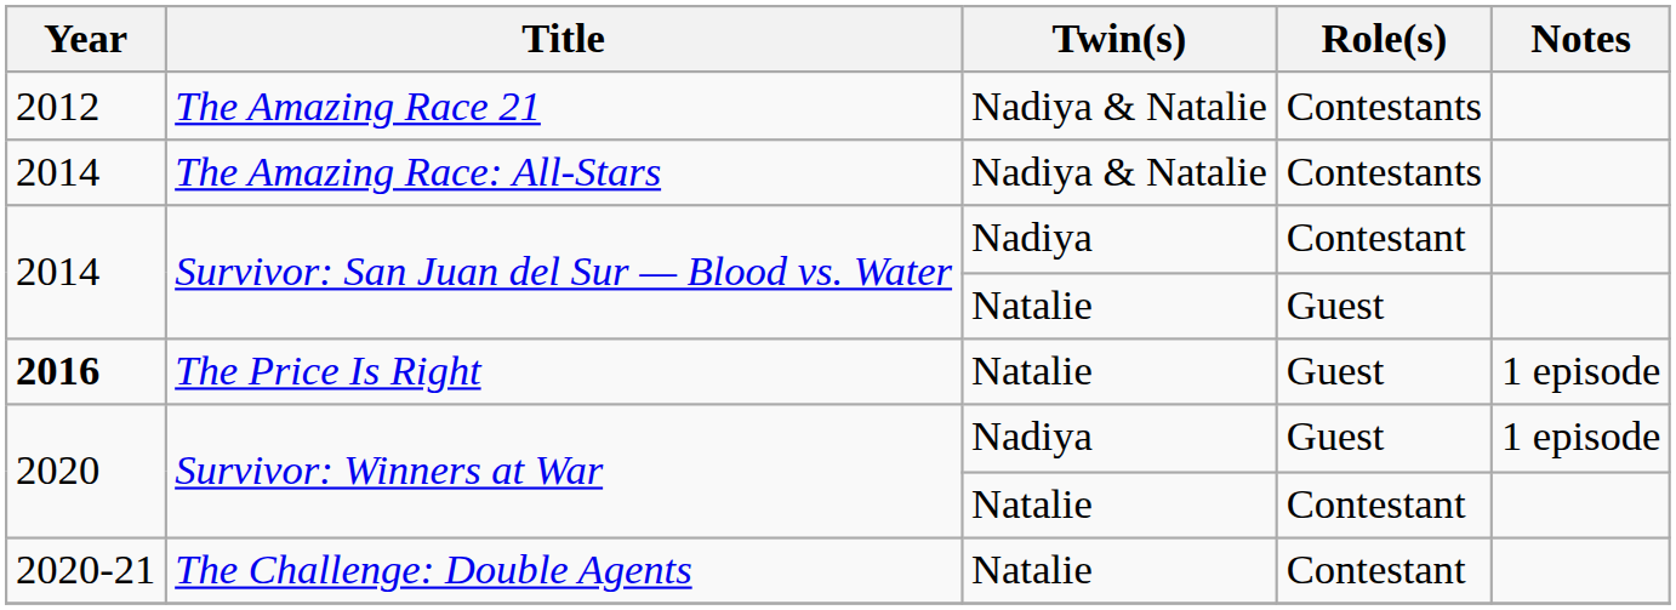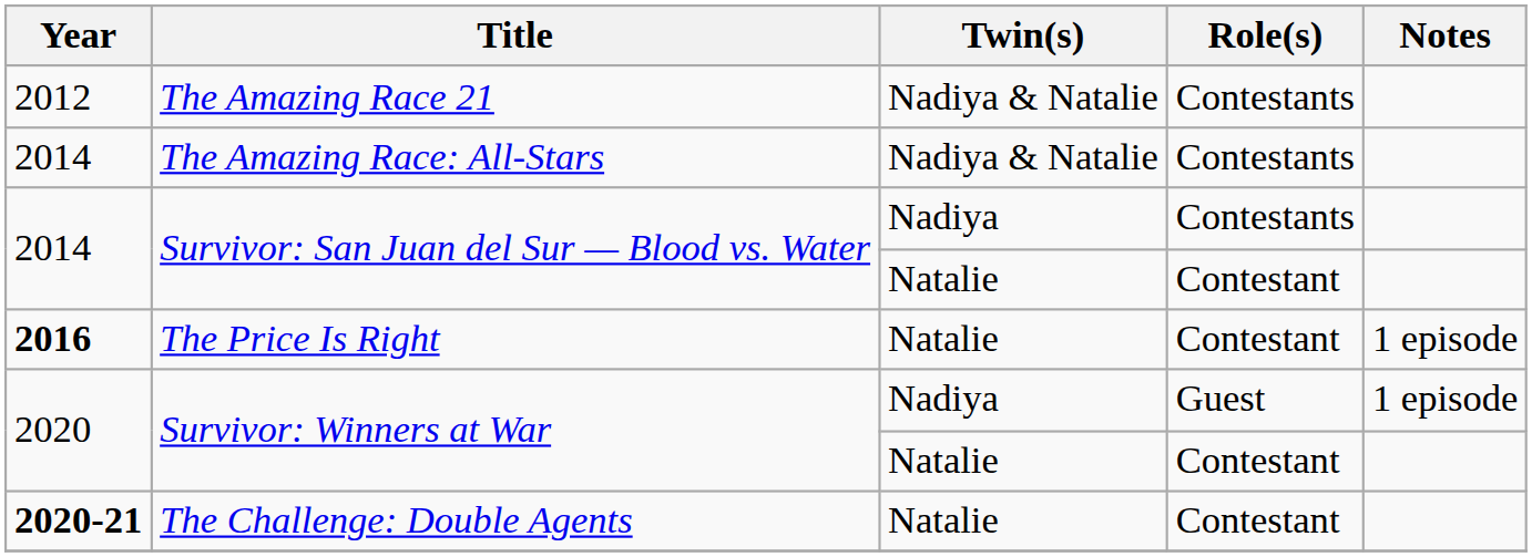Survivor: San Juan del Sur — Blood vs. Water / Nadiya | Role(s): Contestant -> Contestants
Survivor: San Juan del Sur — Blood vs. Water / Natalie | Role(s): Guest -> Contestant
The Price Is Right | Role(s): Guest -> Contestant
The Challenge: Double Agents | Year: normal -> bold
